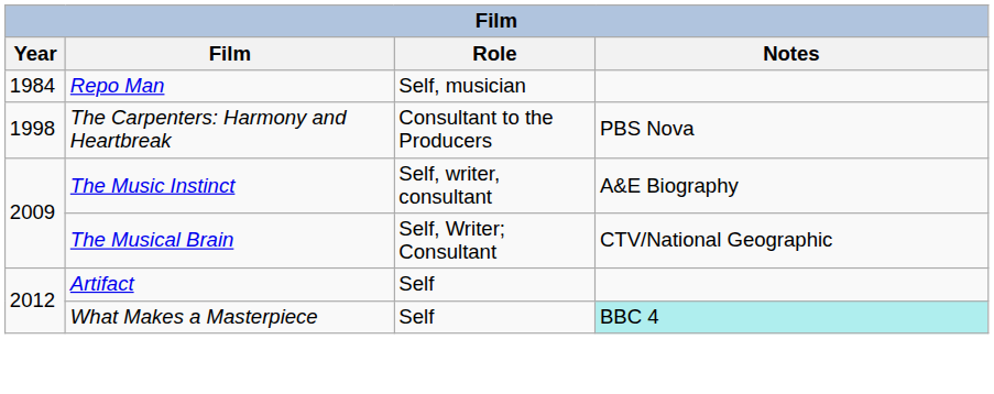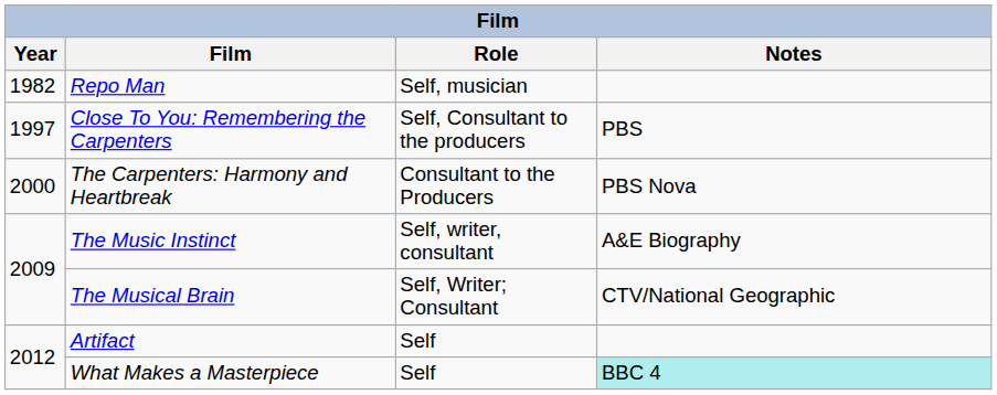Repo Man | Year: 1984 -> 1982
+ row: 1997 | Close To You: Remembering the Carpenters | Self, Consultant to the producers | PBS
The Carpenters: Harmony and Heartbreak | Year: 1998 -> 2000
